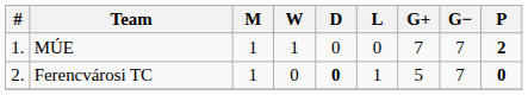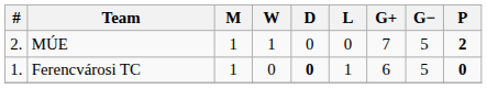MÚE | #: 1. -> 2.
MÚE | G−: 7 -> 5
Ferencvárosi TC | #: 2. -> 1.
Ferencvárosi TC | G+: 5 -> 6
Ferencvárosi TC | G−: 7 -> 5
